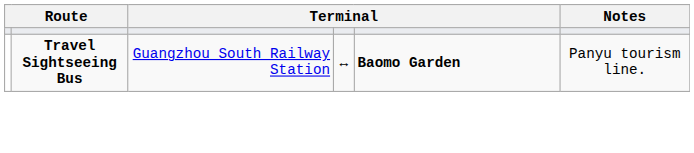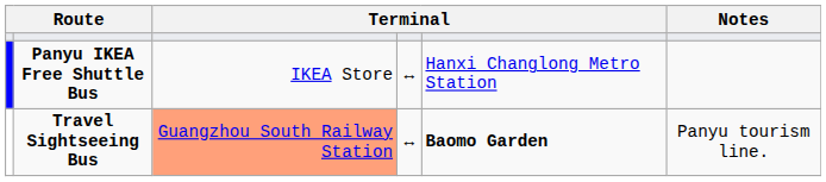+ row: Panyu IKEA Free Shuttle Bus | IKEA Store | ↔ | Hanxi Changlong Metro Station
Travel Sightseeing Bus | column 3: no background -> lightsalmon background
